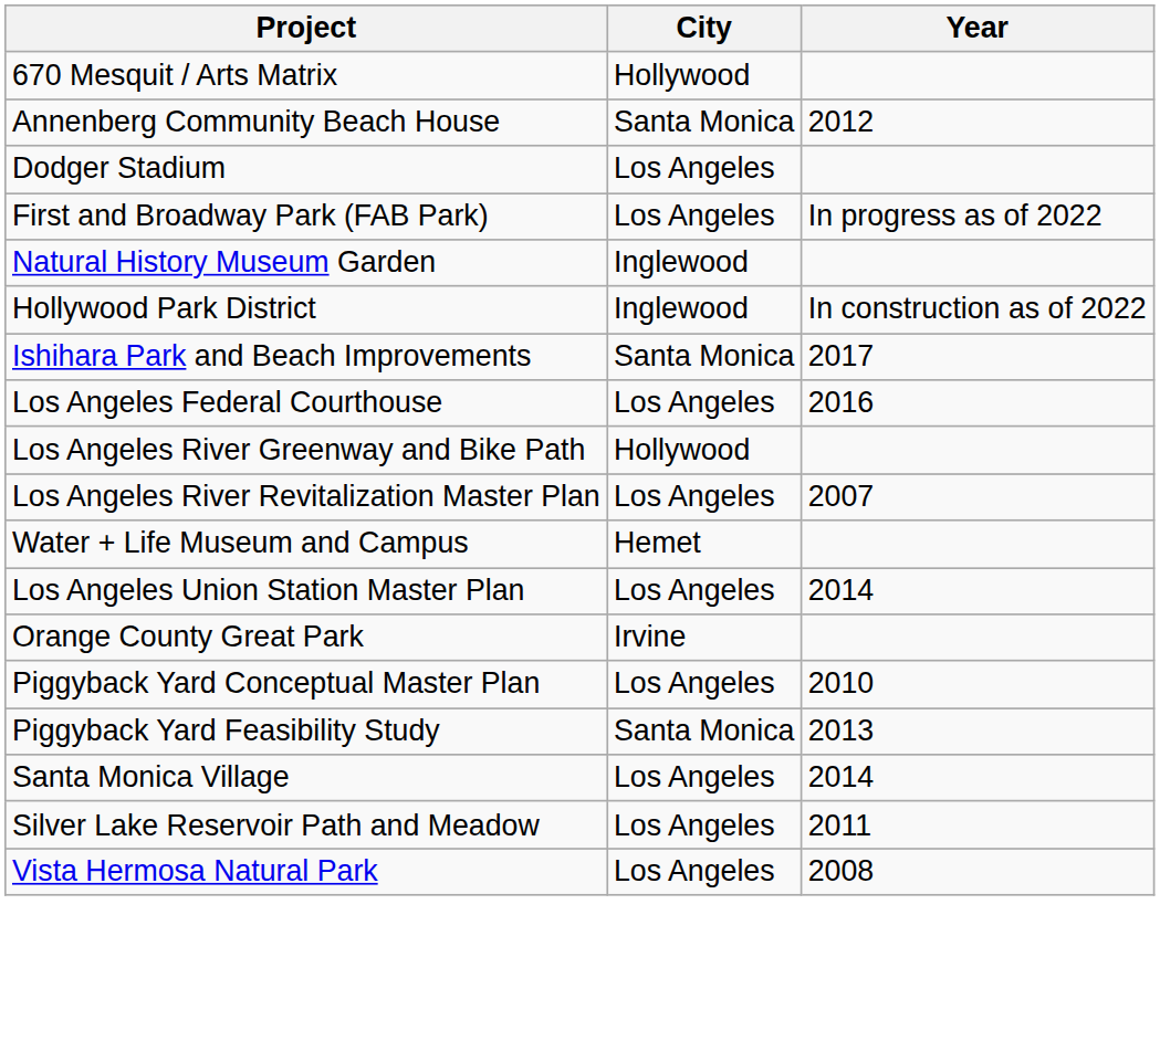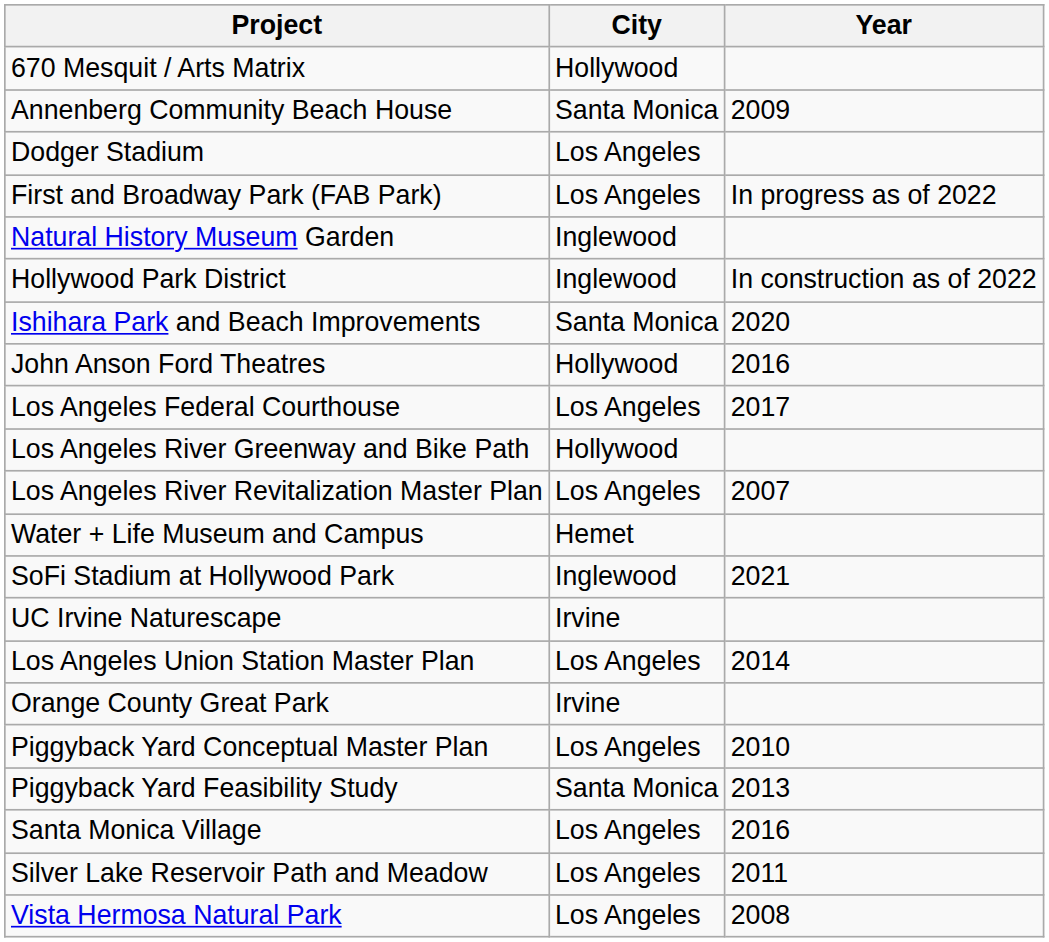Annenberg Community Beach House | Year: 2012 -> 2009
Ishihara Park and Beach Improvements | Year: 2017 -> 2020
+ row: John Anson Ford Theatres | Hollywood | 2016
Los Angeles Federal Courthouse | Year: 2016 -> 2017
+ row: SoFi Stadium at Hollywood Park | Inglewood | 2021
+ row: UC Irvine Naturescape | Irvine
Santa Monica Village | Year: 2014 -> 2016
